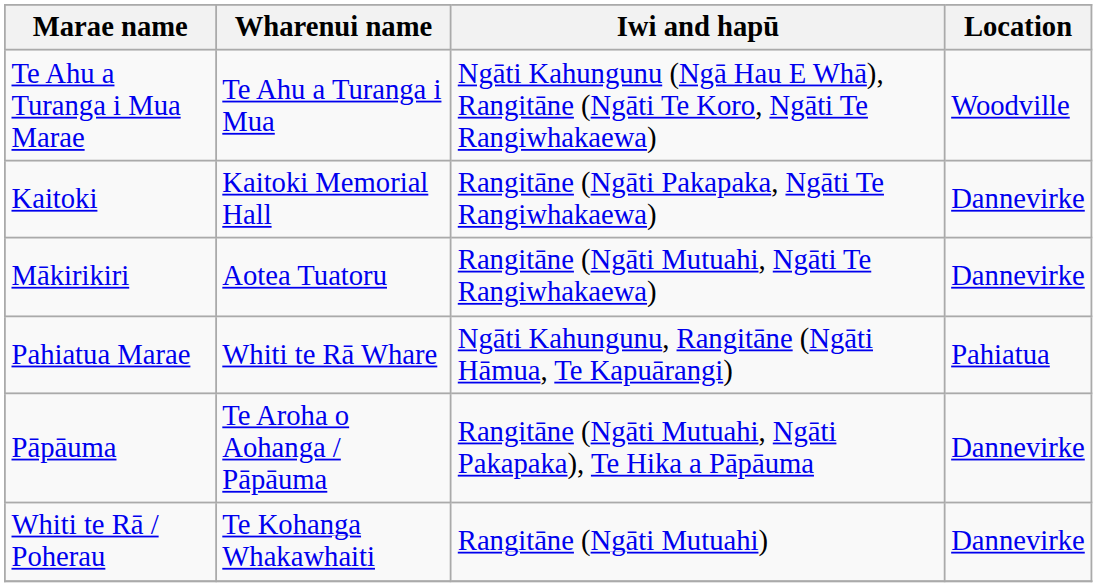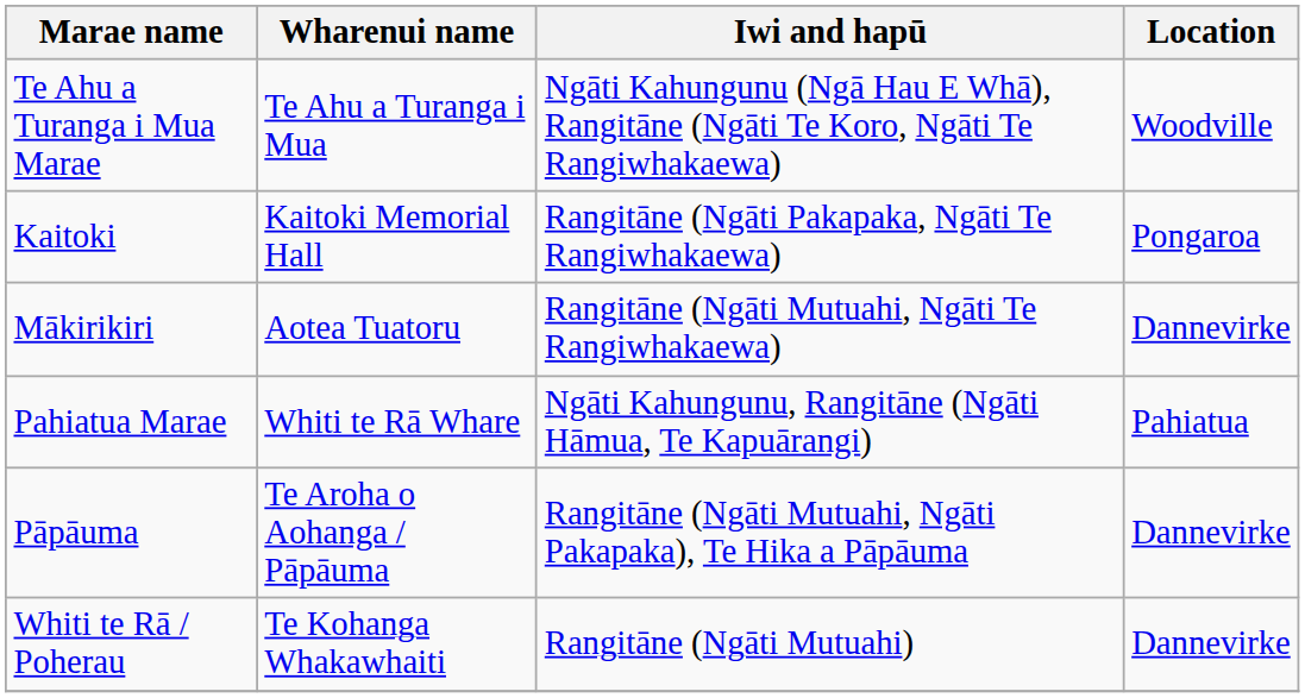Kaitoki | Location: Dannevirke -> Pongaroa
